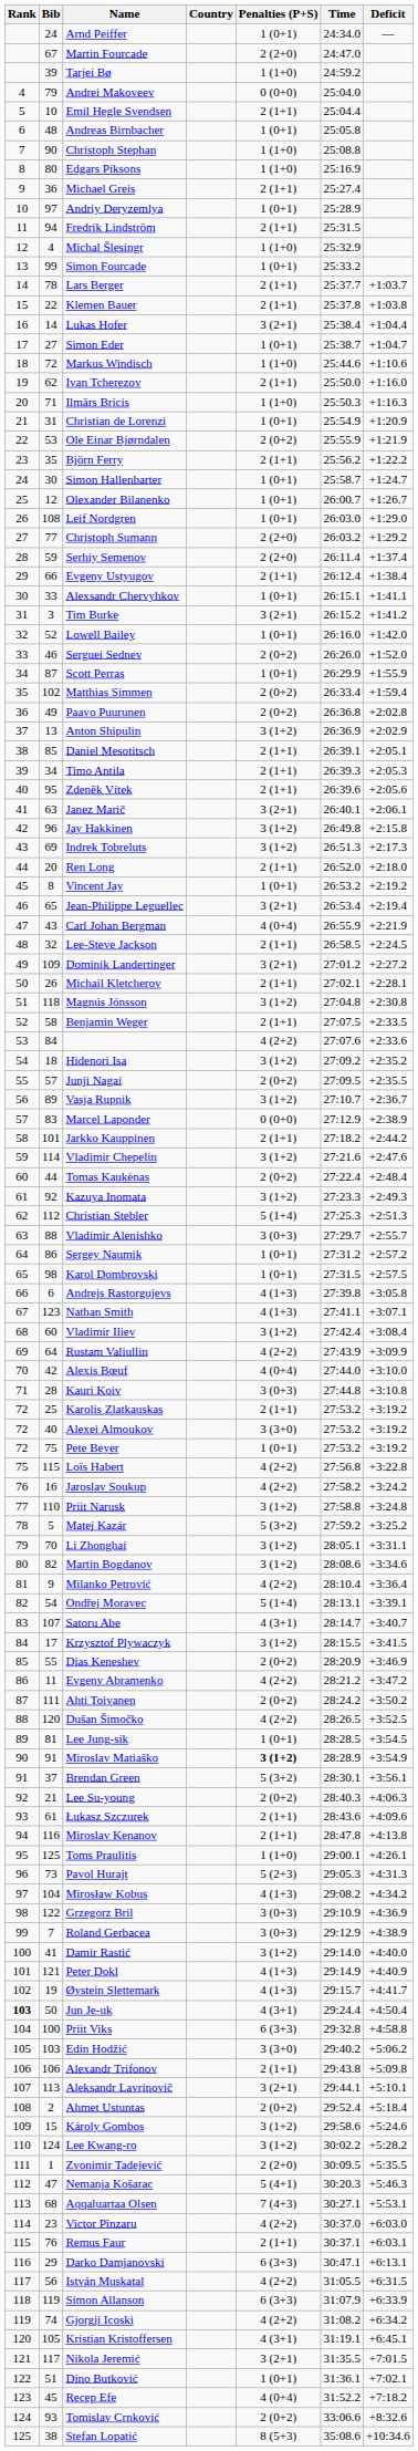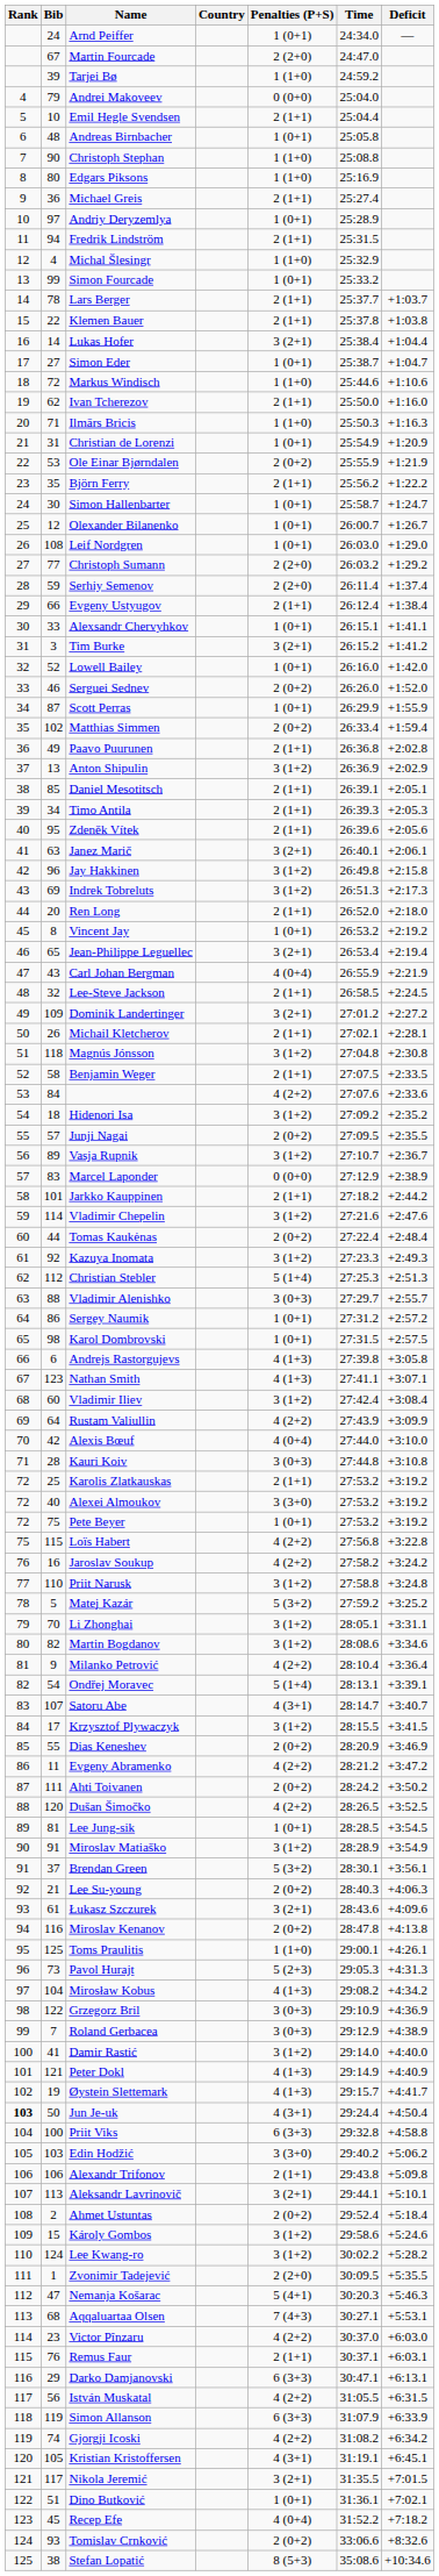Paavo Puurunen | Penalties (P+S): 2 (0+2) -> 2 (1+1)
Miroslav Matiaško | Penalties (P+S): bold -> normal
Łukasz Szczurek | Penalties (P+S): 2 (1+1) -> 3 (2+1)
Miroslav Kenanov | Penalties (P+S): 2 (1+1) -> 2 (0+2)
